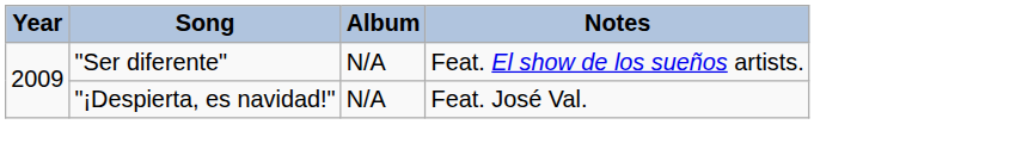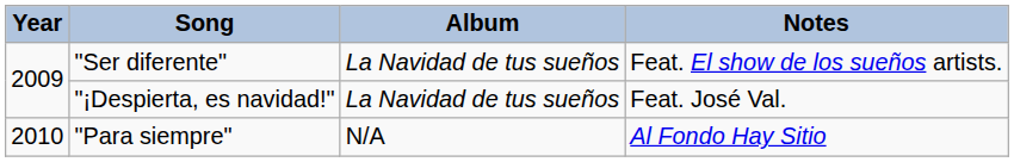"Ser diferente" | Album: N/A -> La Navidad de tus sueños
"¡Despierta, es navidad!" | Album: N/A -> La Navidad de tus sueños
+ row: 2010 | "Para siempre" | N/A | Al Fondo Hay Sitio
